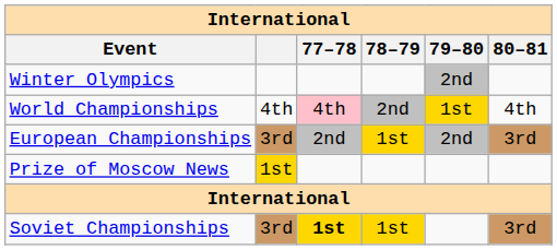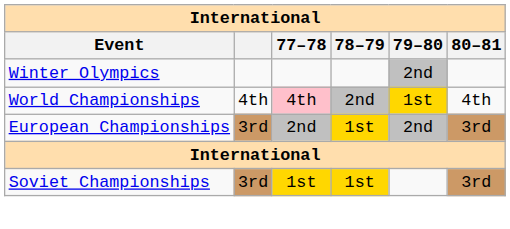- row: Prize of Moscow News | 1st
Soviet Championships | 77–78: bold -> normal
